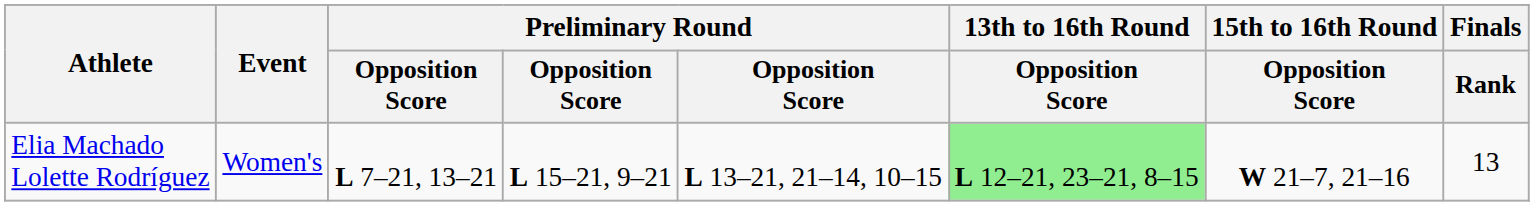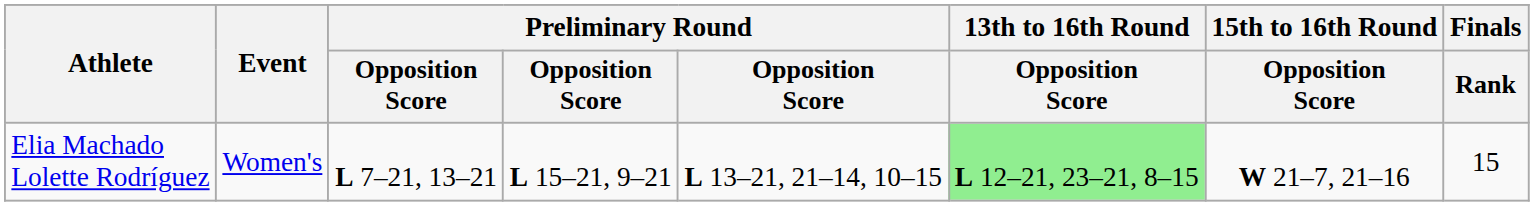Elia Machado Lolette Rodríguez | Finals / Rank: 13 -> 15
